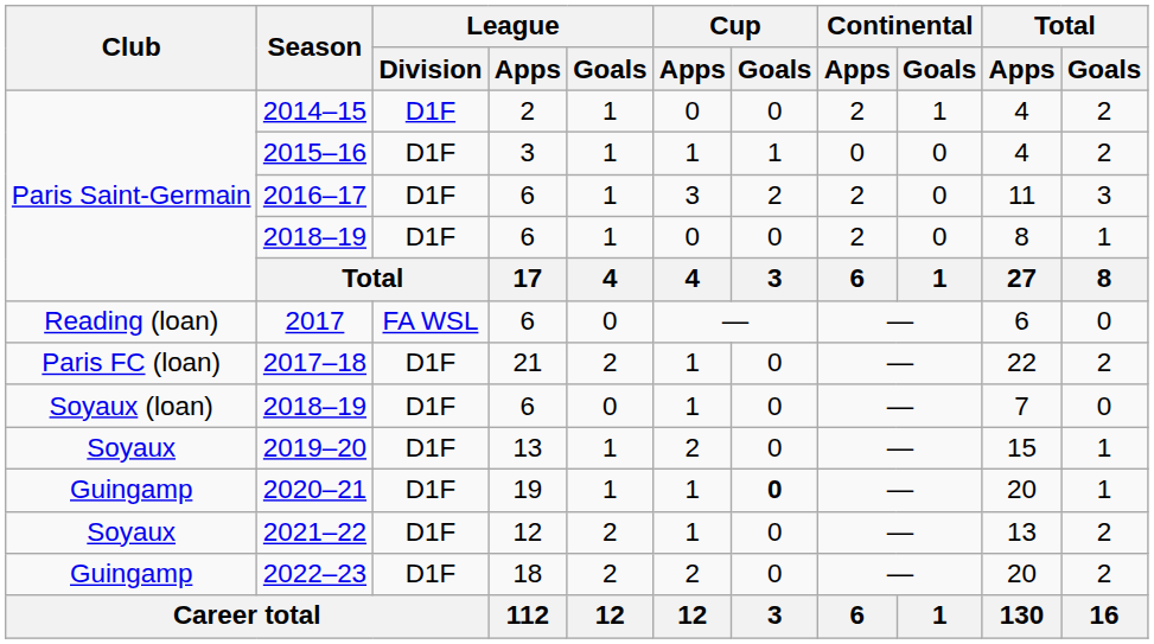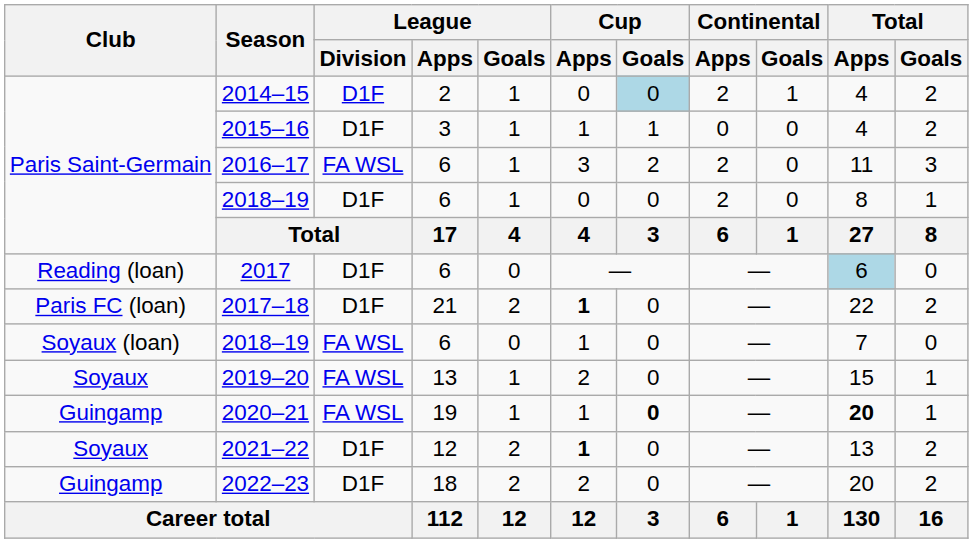2014–15 | Cup / Goals: no background -> lightblue background
2016–17 | League / Division: D1F -> FA WSL
2017 | League / Division: FA WSL -> D1F
2017 | Total / Apps: no background -> lightblue background
2017–18 | Cup / Apps: normal -> bold
Soyaux (loan) / 2018–19 | League / Division: D1F -> FA WSL
2019–20 | League / Division: D1F -> FA WSL
2020–21 | League / Division: D1F -> FA WSL
2020–21 | Total / Apps: normal -> bold
2021–22 | Cup / Apps: normal -> bold
